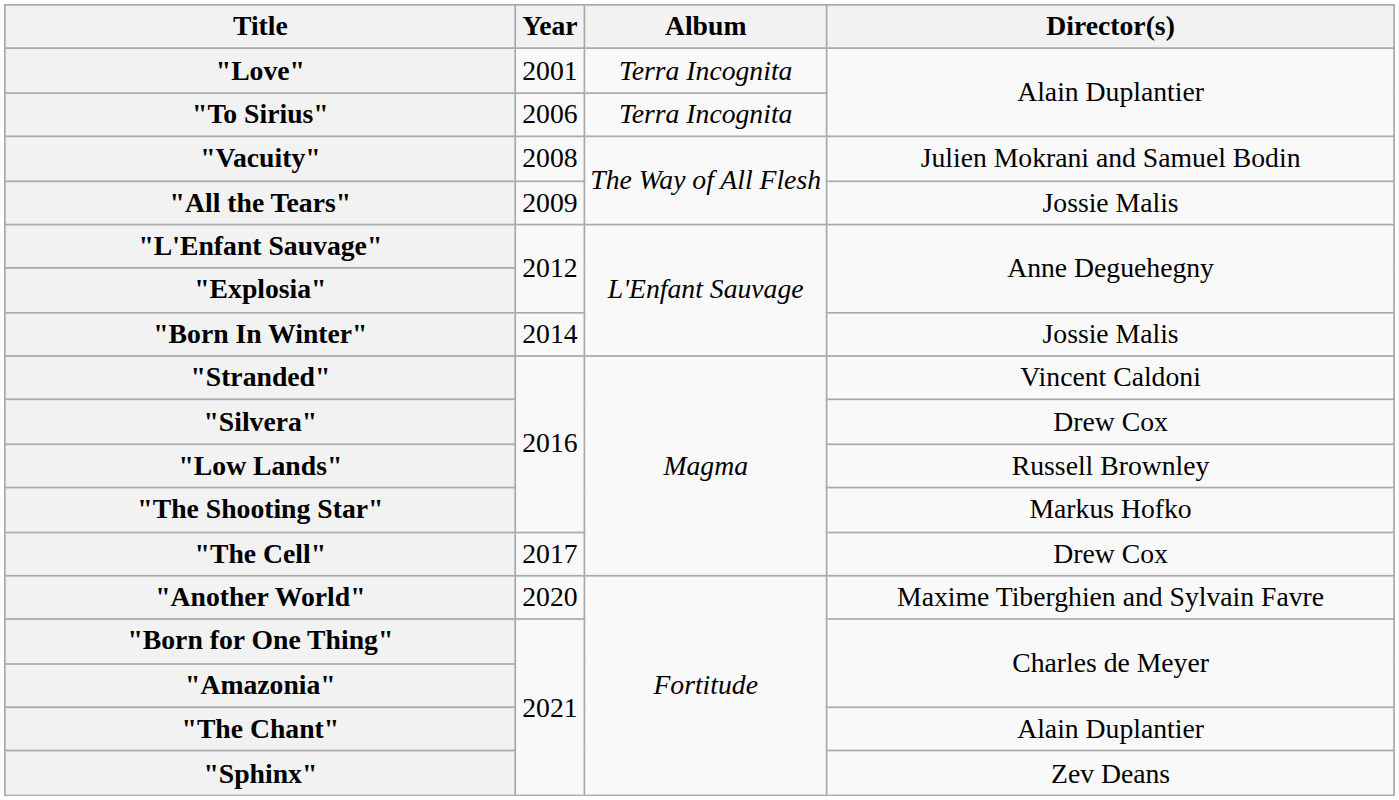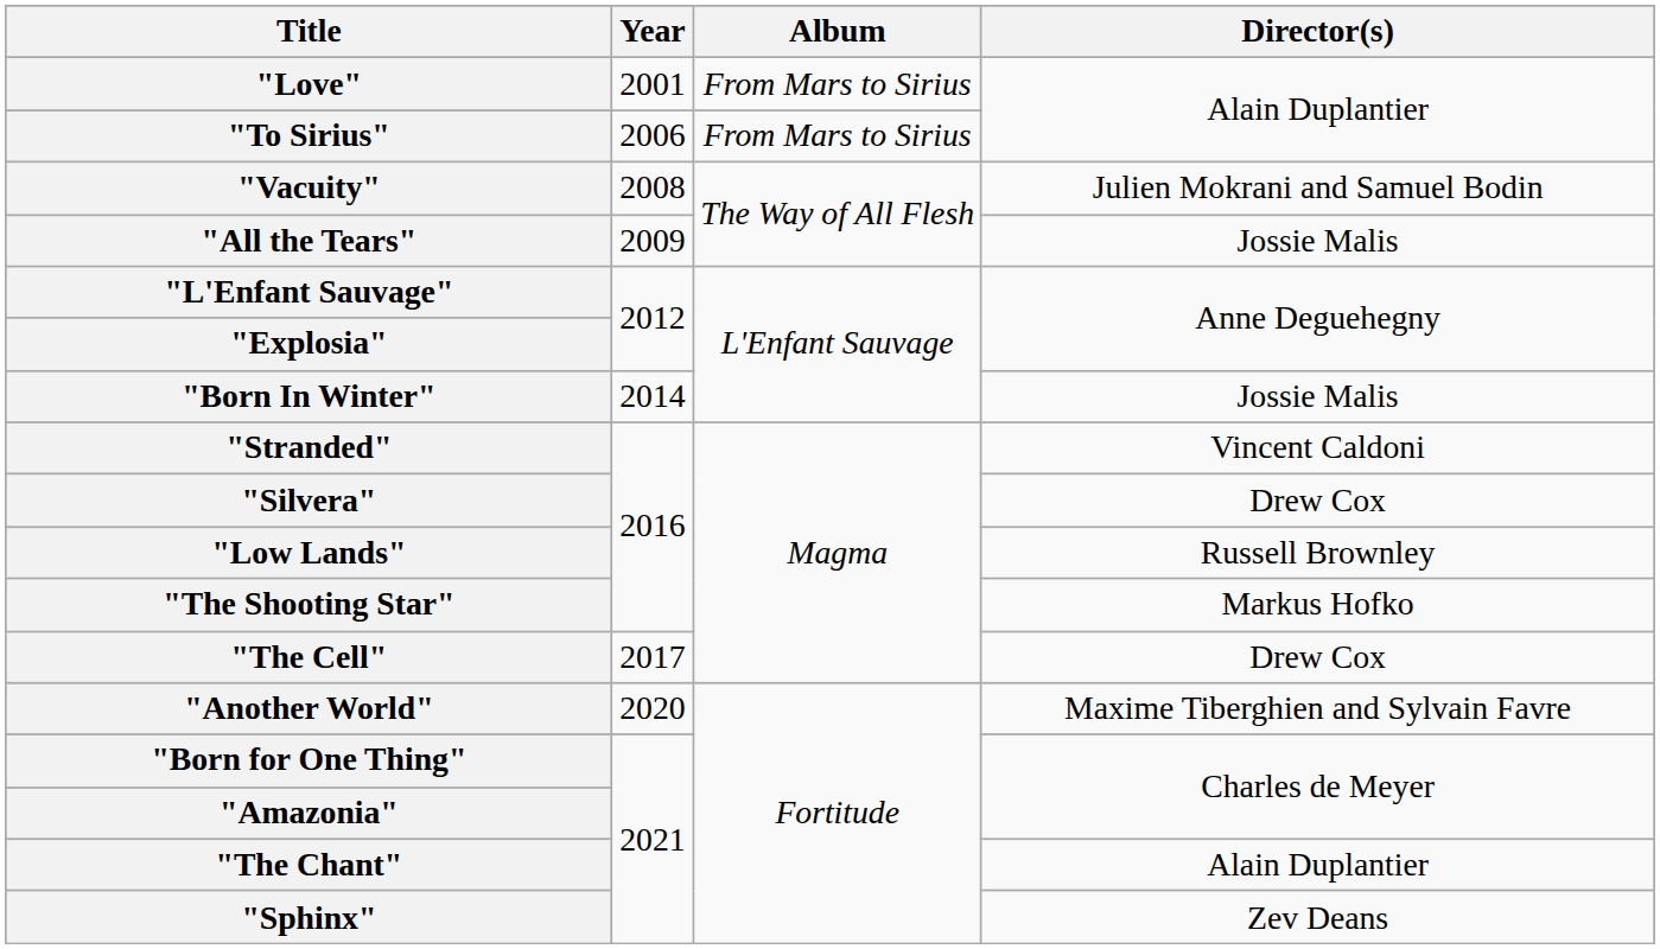"Love" | Album: Terra Incognita -> From Mars to Sirius
"To Sirius" | Album: Terra Incognita -> From Mars to Sirius
